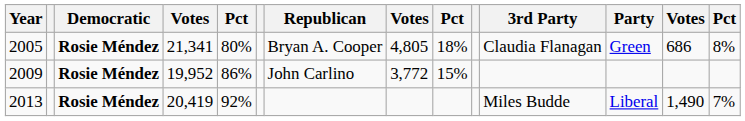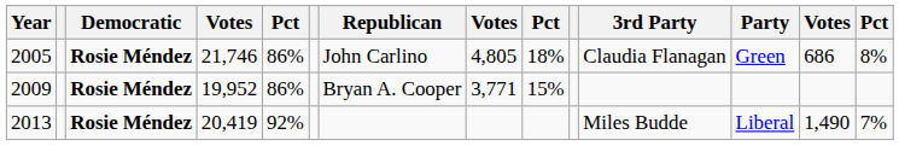2005 | column 4: 21,341 -> 21,746
2005 | column 5: 80% -> 86%
2005 | Republican: Bryan A. Cooper -> John Carlino
2009 | Republican: John Carlino -> Bryan A. Cooper
2009 | column 8: 3,772 -> 3,771
